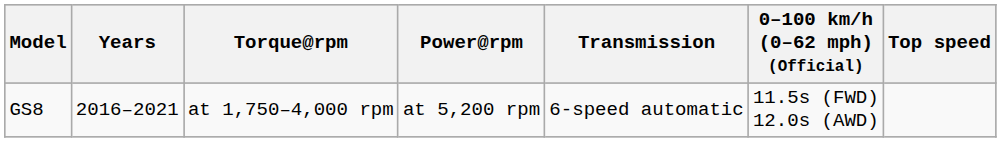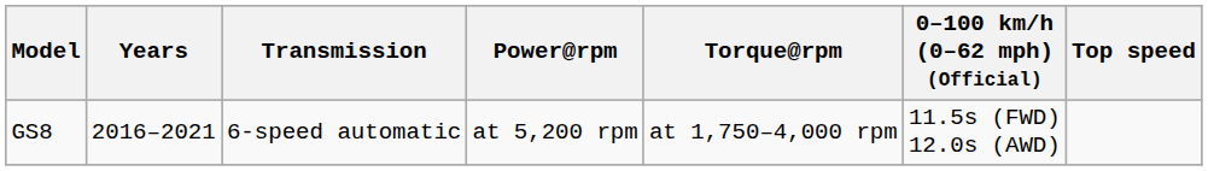columns swapped: Transmission <-> Torque@rpm
